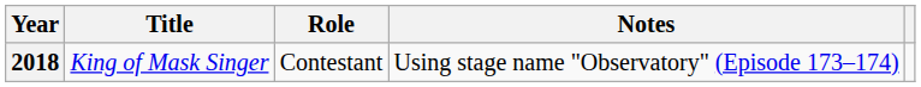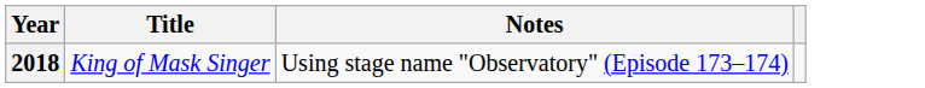- column: Role | Contestant
